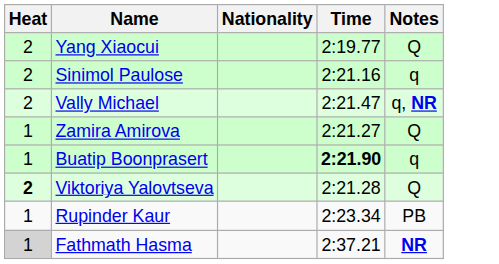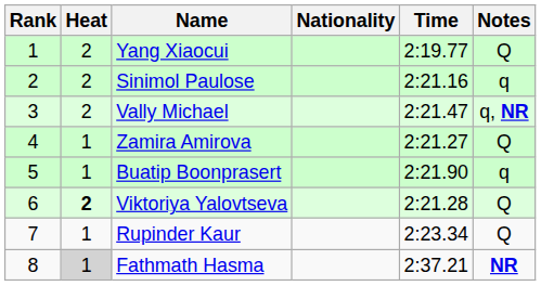+ column: Rank | 1 | 2 | 3 | 4 | 5 | 6 | 7 | 8
Buatip Boonprasert | Time: bold -> normal
Rupinder Kaur | Notes: PB -> Q
